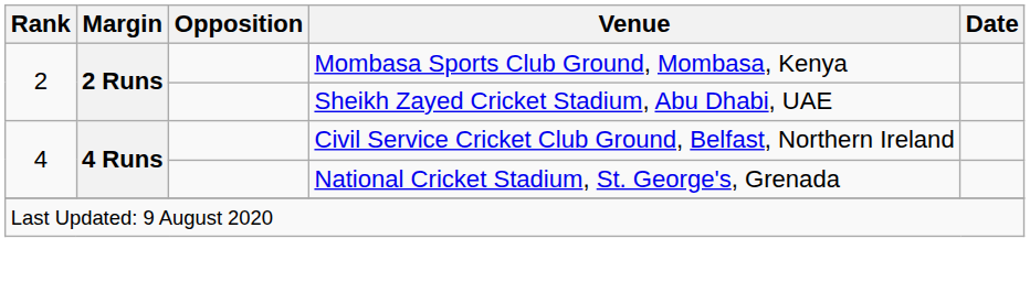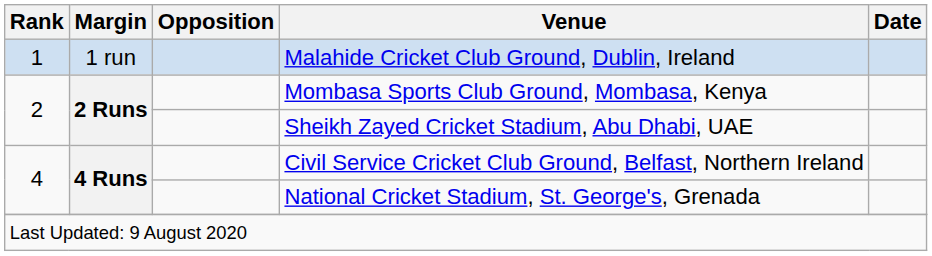+ row: 1 | 1 run | Malahide Cricket Club Ground, Dublin, Ireland
